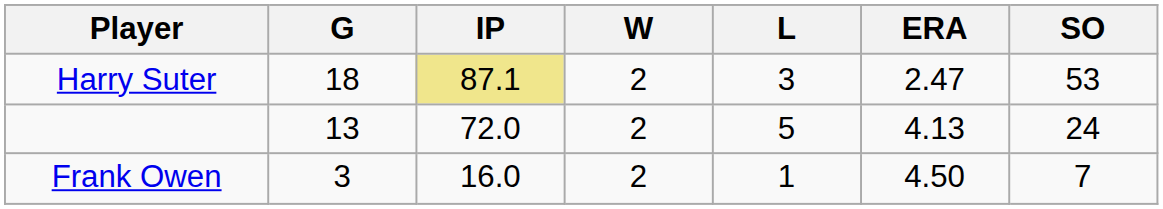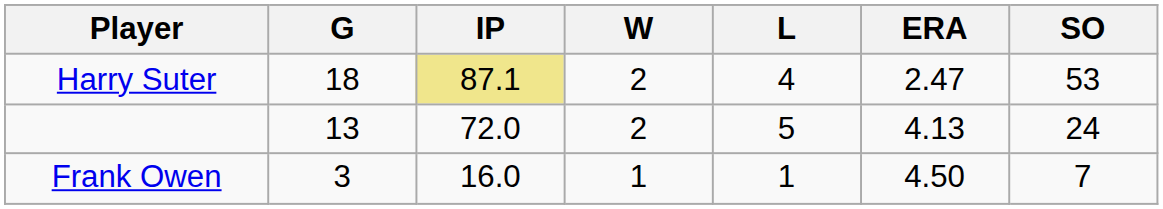Harry Suter | L: 3 -> 4
Frank Owen | W: 2 -> 1
